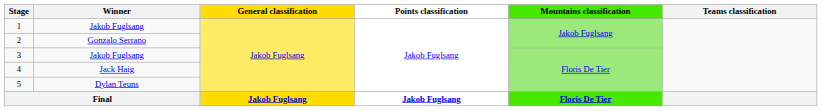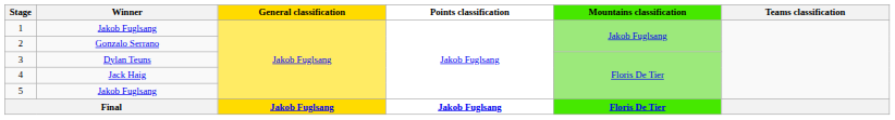3 | Winner: Jakob Fuglsang -> Dylan Teuns
5 | Winner: Dylan Teuns -> Jakob Fuglsang
